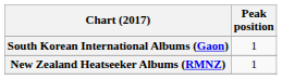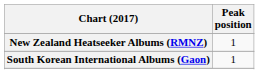rows swapped: New Zealand Heatseeker Albums (RMNZ) <-> South Korean International Albums (Gaon)
